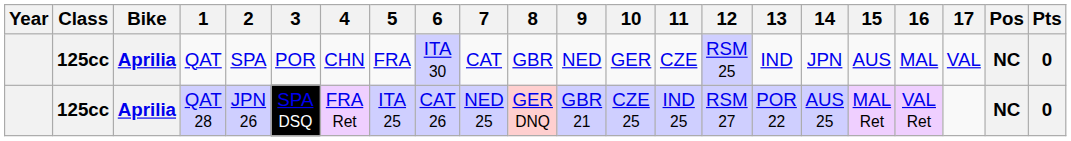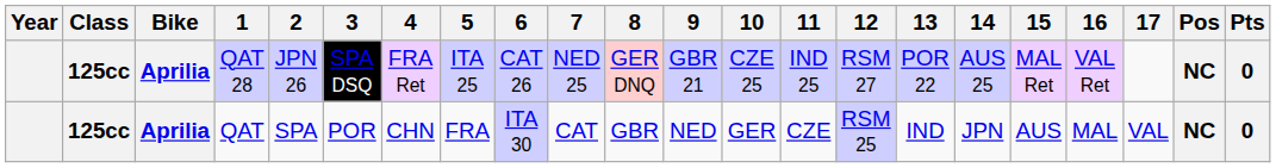rows swapped: QAT <-> QAT 28
